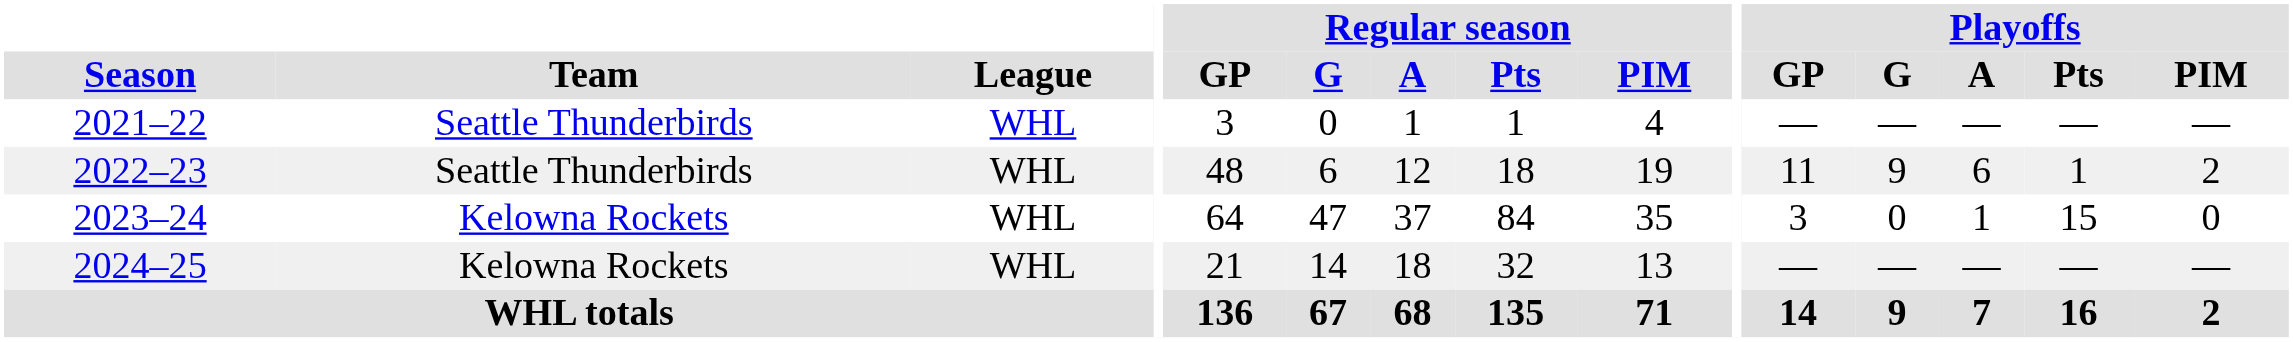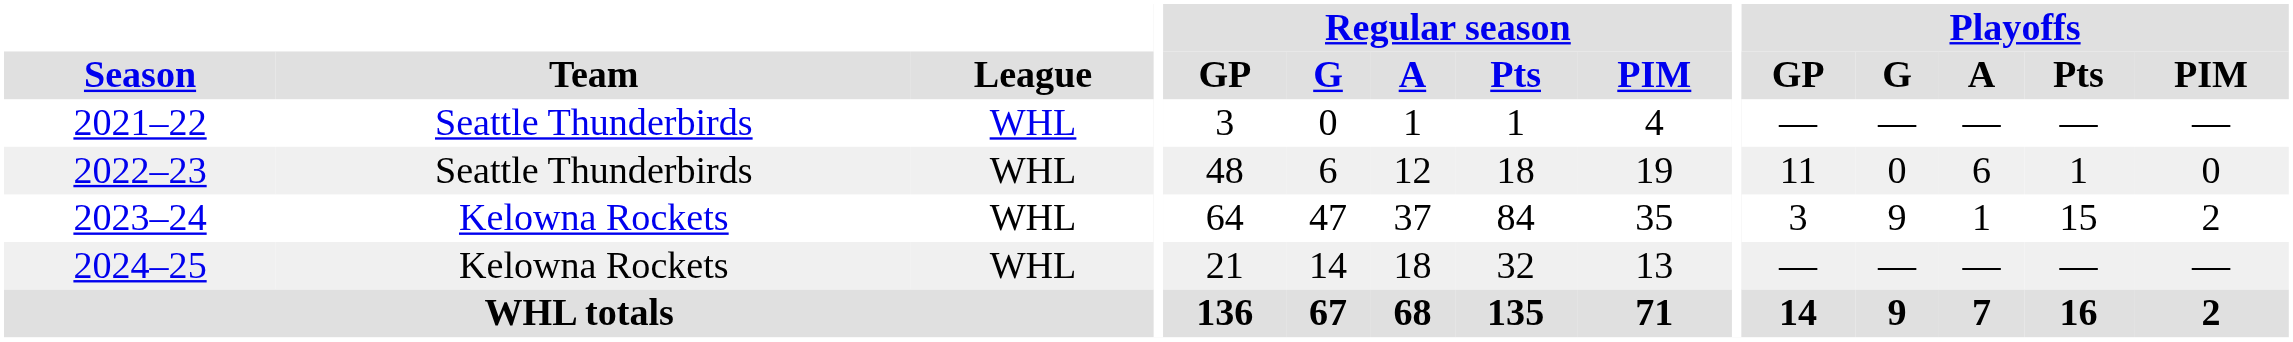2022–23 | Playoffs / G: 9 -> 0
2022–23 | Playoffs / PIM: 2 -> 0
2023–24 | Playoffs / G: 0 -> 9
2023–24 | Playoffs / PIM: 0 -> 2
